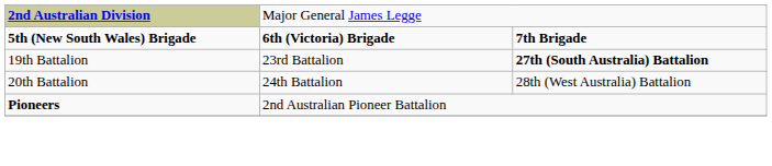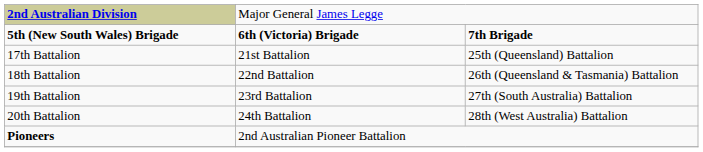+ row: 17th Battalion | 21st Battalion | 25th (Queensland) Battalion
+ row: 18th Battalion | 22nd Battalion | 26th (Queensland & Tasmania) Battalion
19th Battalion | column 3: bold -> normal
